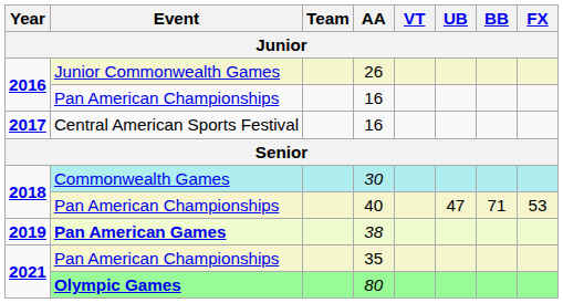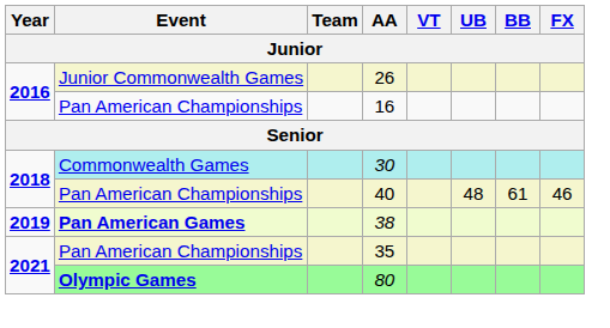- row: 2017 | Central American Sports Festival | 16
40 | UB: 47 -> 48
40 | BB: 71 -> 61
40 | FX: 53 -> 46
